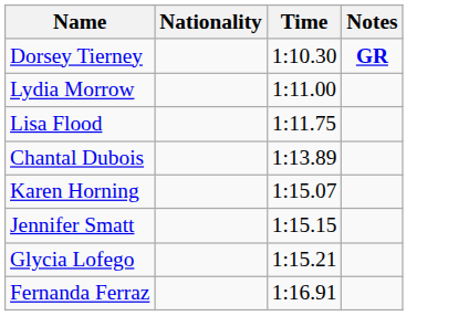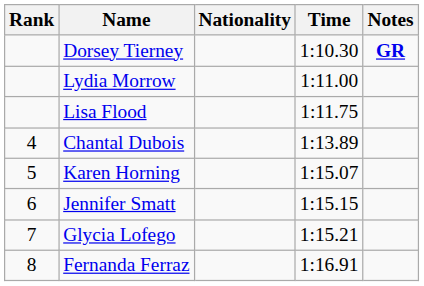+ column: Rank | 4 | 5 | 6 | 7 | 8
